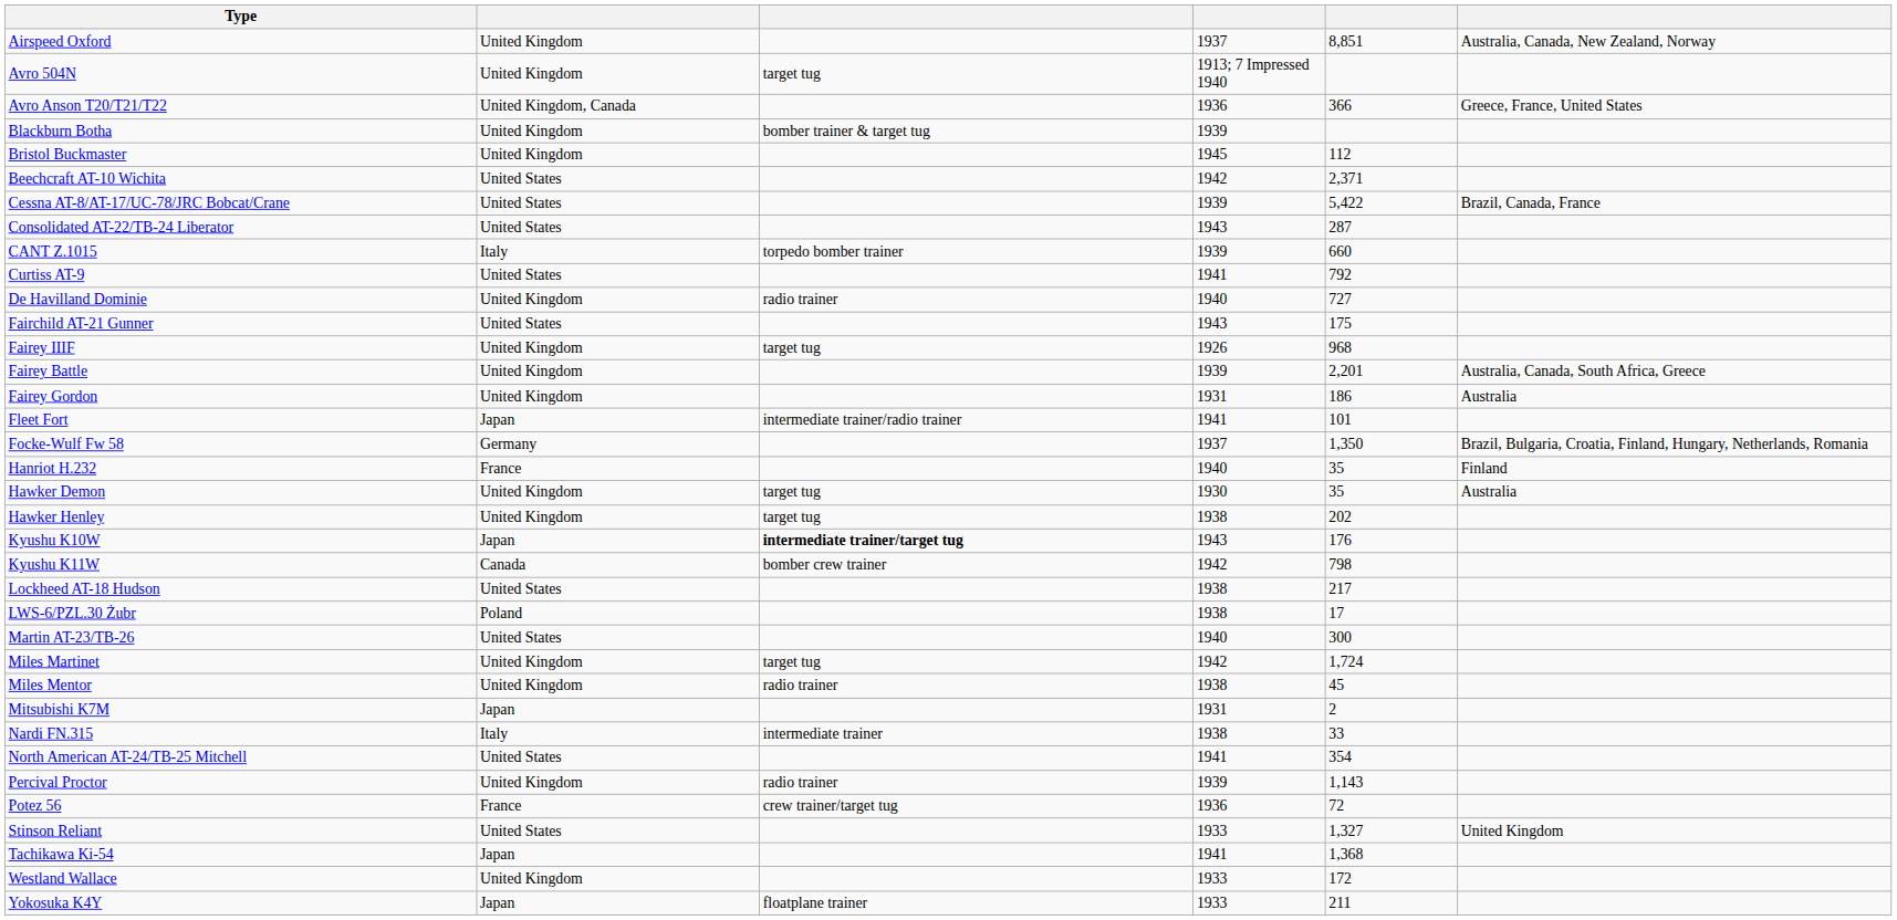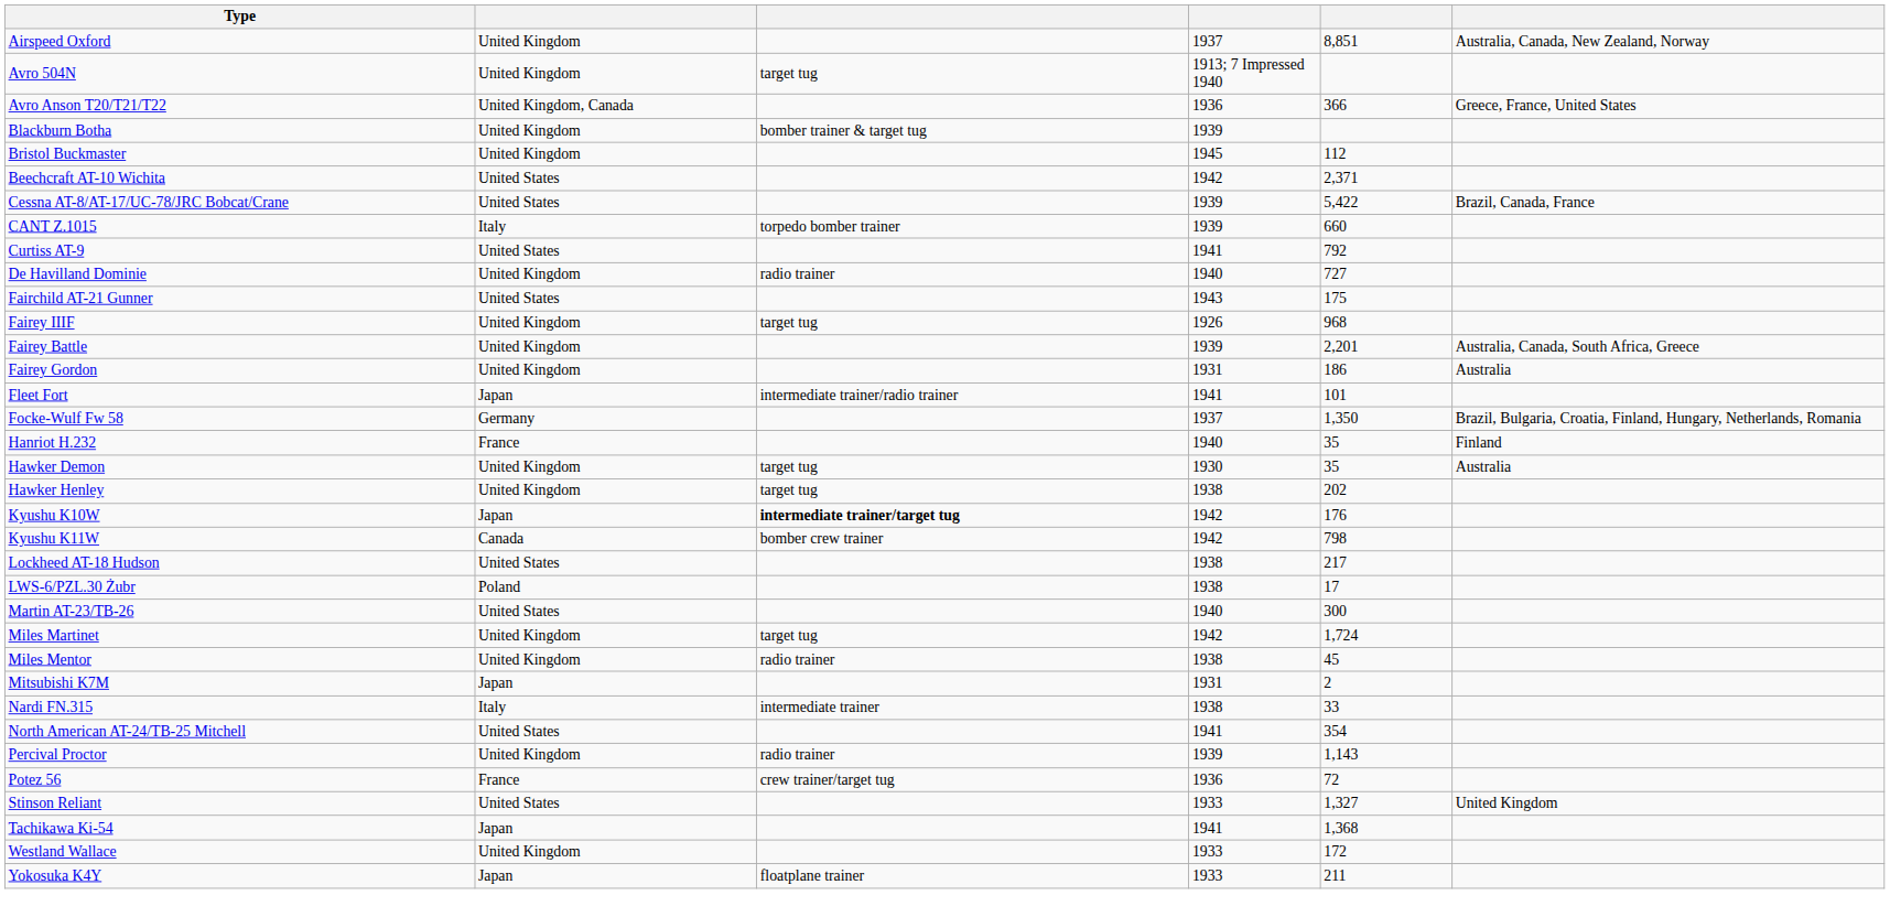- row: Consolidated AT-22/TB-24 Liberator | United States | 1943 | 287
Kyushu K10W | column 4: 1943 -> 1942
